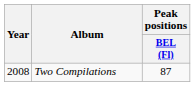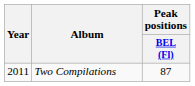Two Compilations | Year: 2008 -> 2011
